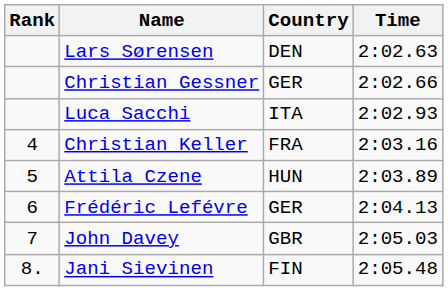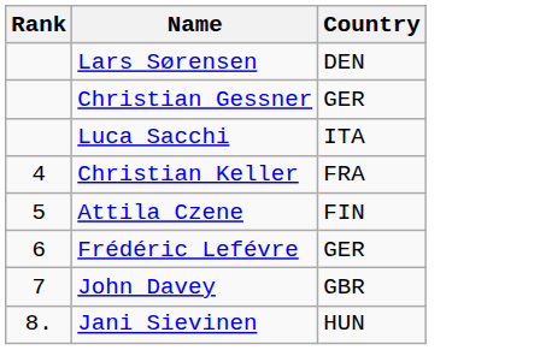- column: Time | 2:02.63 | 2:02.66 | 2:02.93 | 2:03.16 | 2:03.89 | 2:04.13 | 2:05.03 | 2:05.48
Attila Czene | Country: HUN -> FIN
Jani Sievinen | Country: FIN -> HUN
